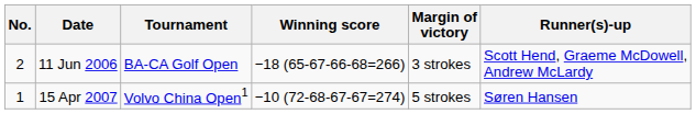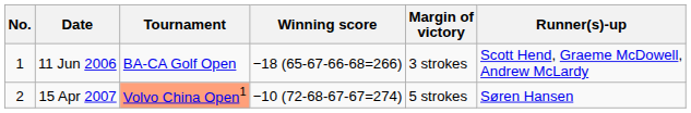11 Jun 2006 | No.: 2 -> 1
15 Apr 2007 | No.: 1 -> 2
15 Apr 2007 | Tournament: no background -> lightsalmon background
